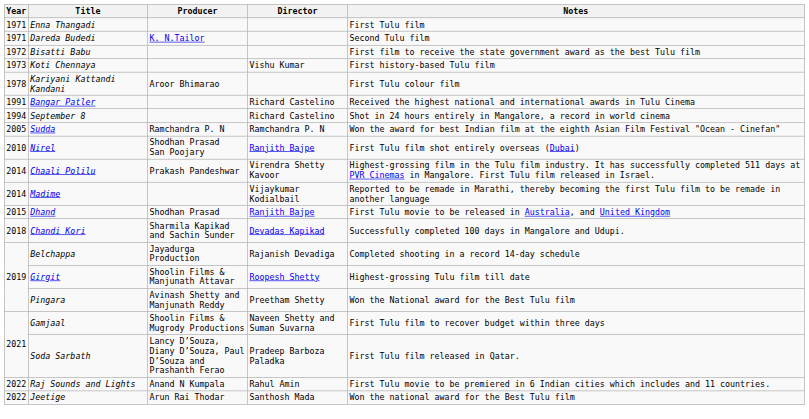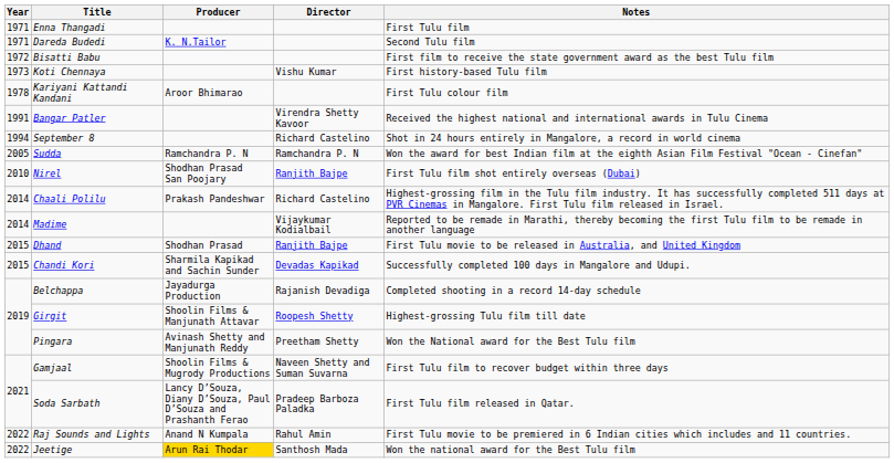Bangar Patler | Director: Richard Castelino -> Virendra Shetty Kavoor
Chaali Polilu | Director: Virendra Shetty Kavoor -> Richard Castelino
Chandi Kori | Year: 2018 -> 2015
Jeetige | Producer: no background -> gold background
